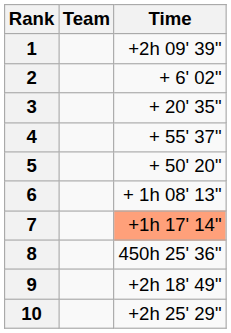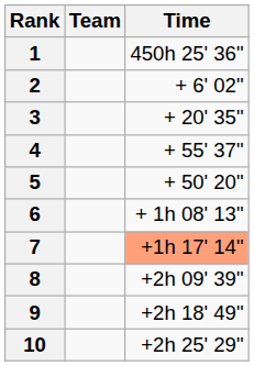1 | Time: +2h 09' 39" -> 450h 25' 36"
8 | Time: 450h 25' 36" -> +2h 09' 39"
